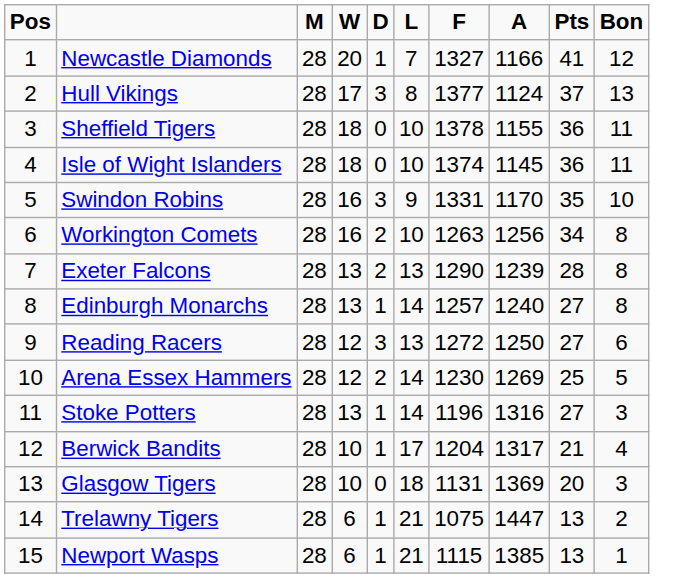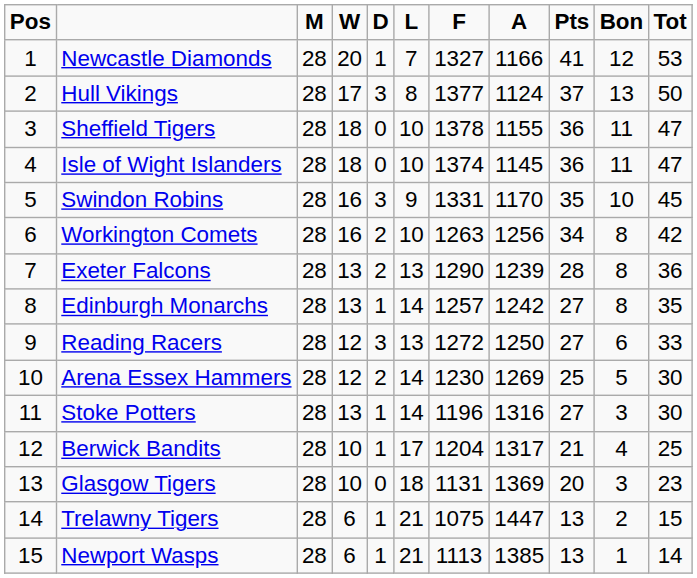+ column: Tot | 53 | 50 | 47 | 47 | 45 | 42 | 36 | 35 | 33 | 30 | 30 | 25 | 23 | 15 | 14
Edinburgh Monarchs | A: 1240 -> 1242
Newport Wasps | F: 1115 -> 1113
